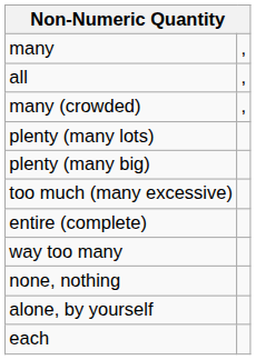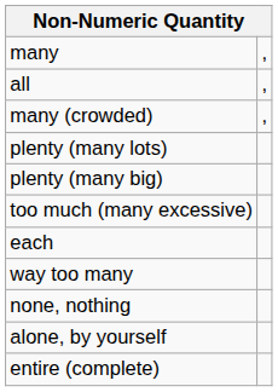rows swapped: entire (complete) <-> each
